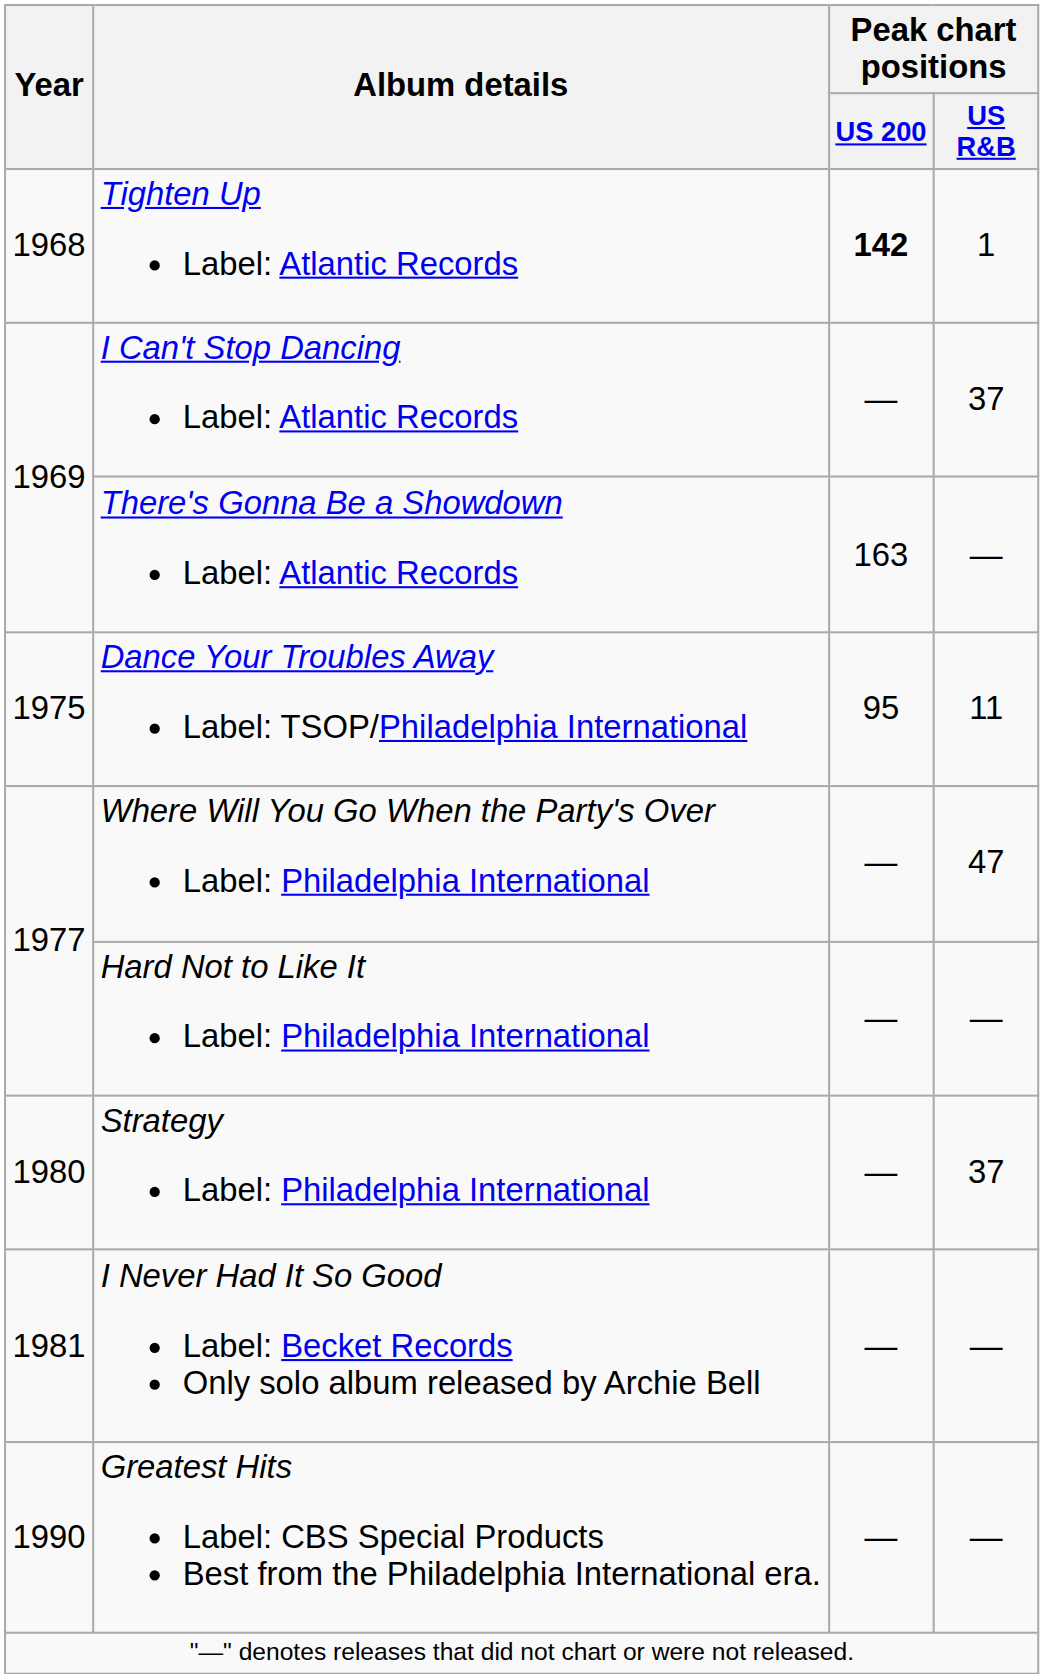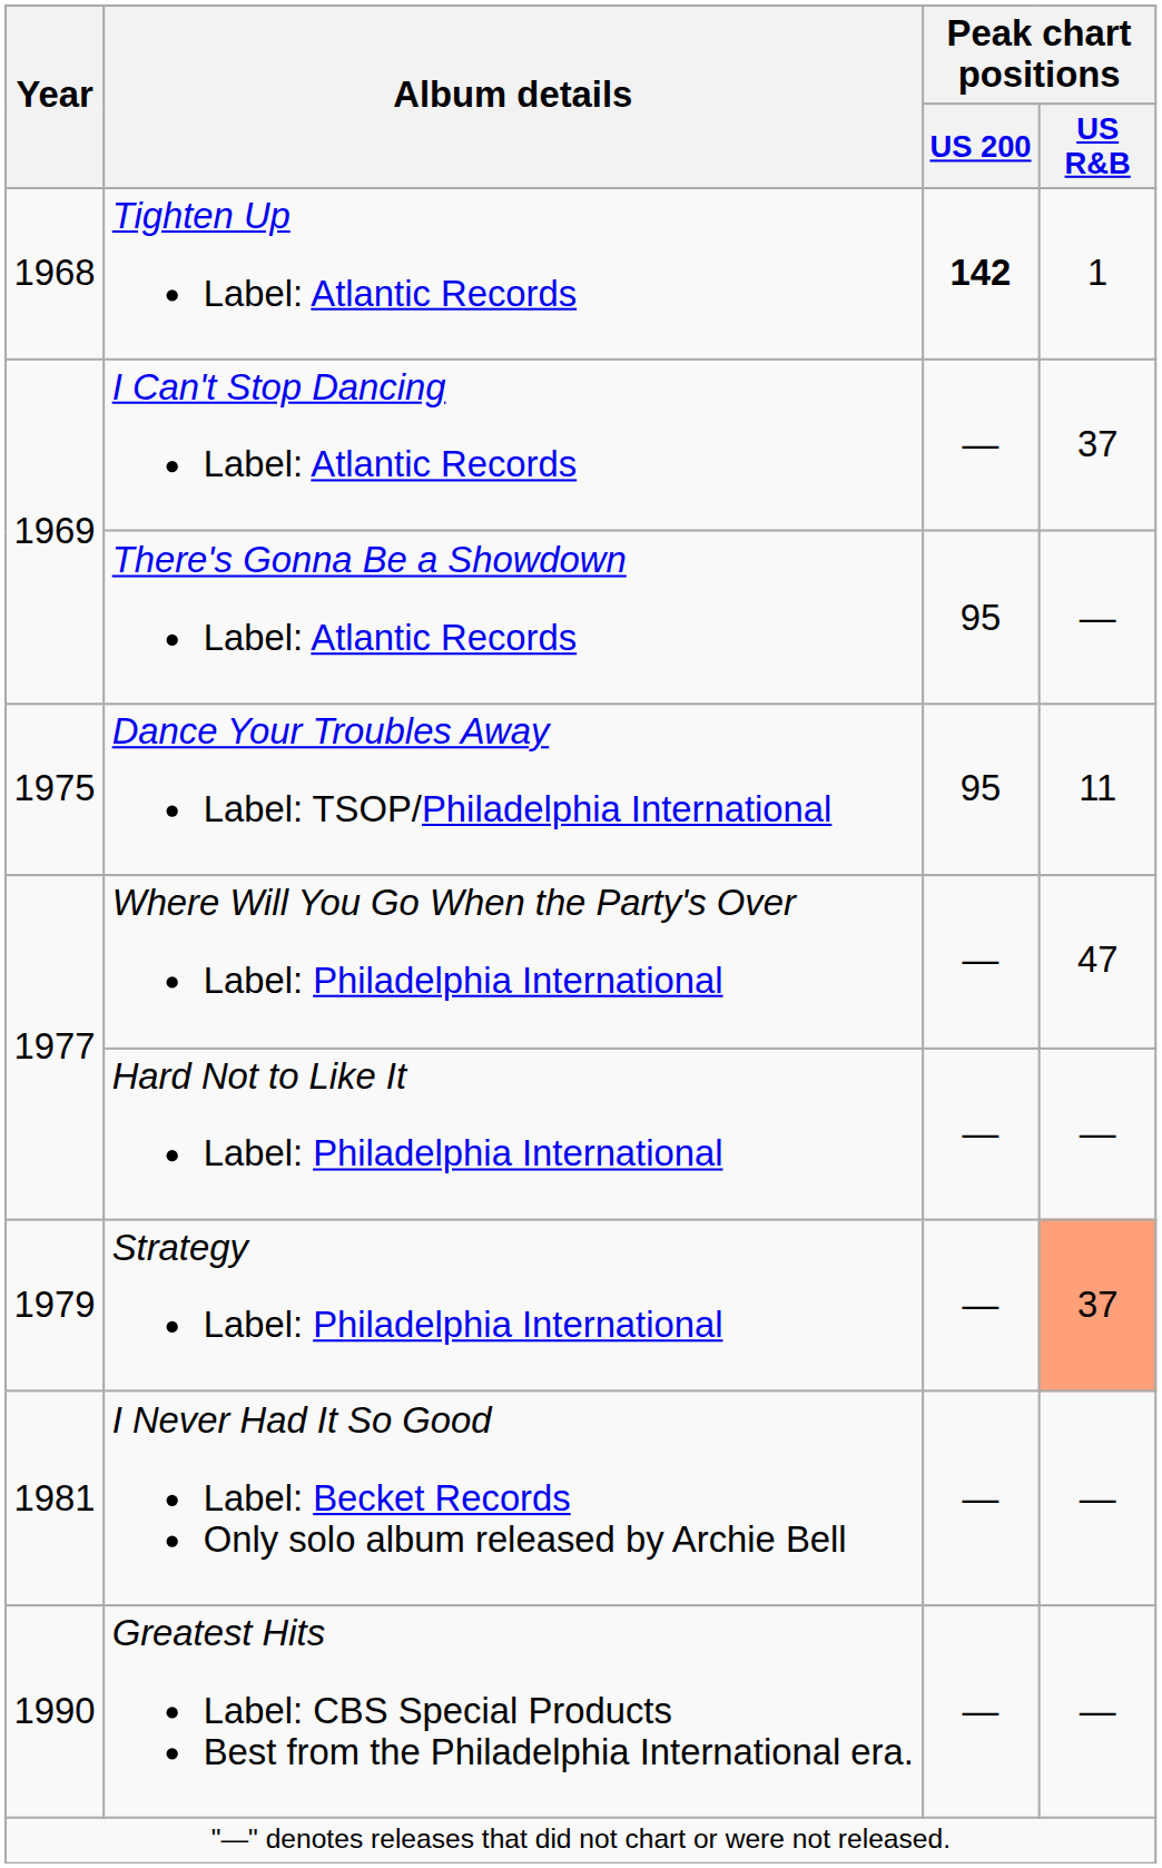There's Gonna Be a Showdown Label: Atlantic Records | Peak chart positions / US 200: 163 -> 95
Strategy Label: Philadelphia International | Year: 1980 -> 1979
Strategy Label: Philadelphia International | Peak chart positions / US R&B: no background -> lightsalmon background
